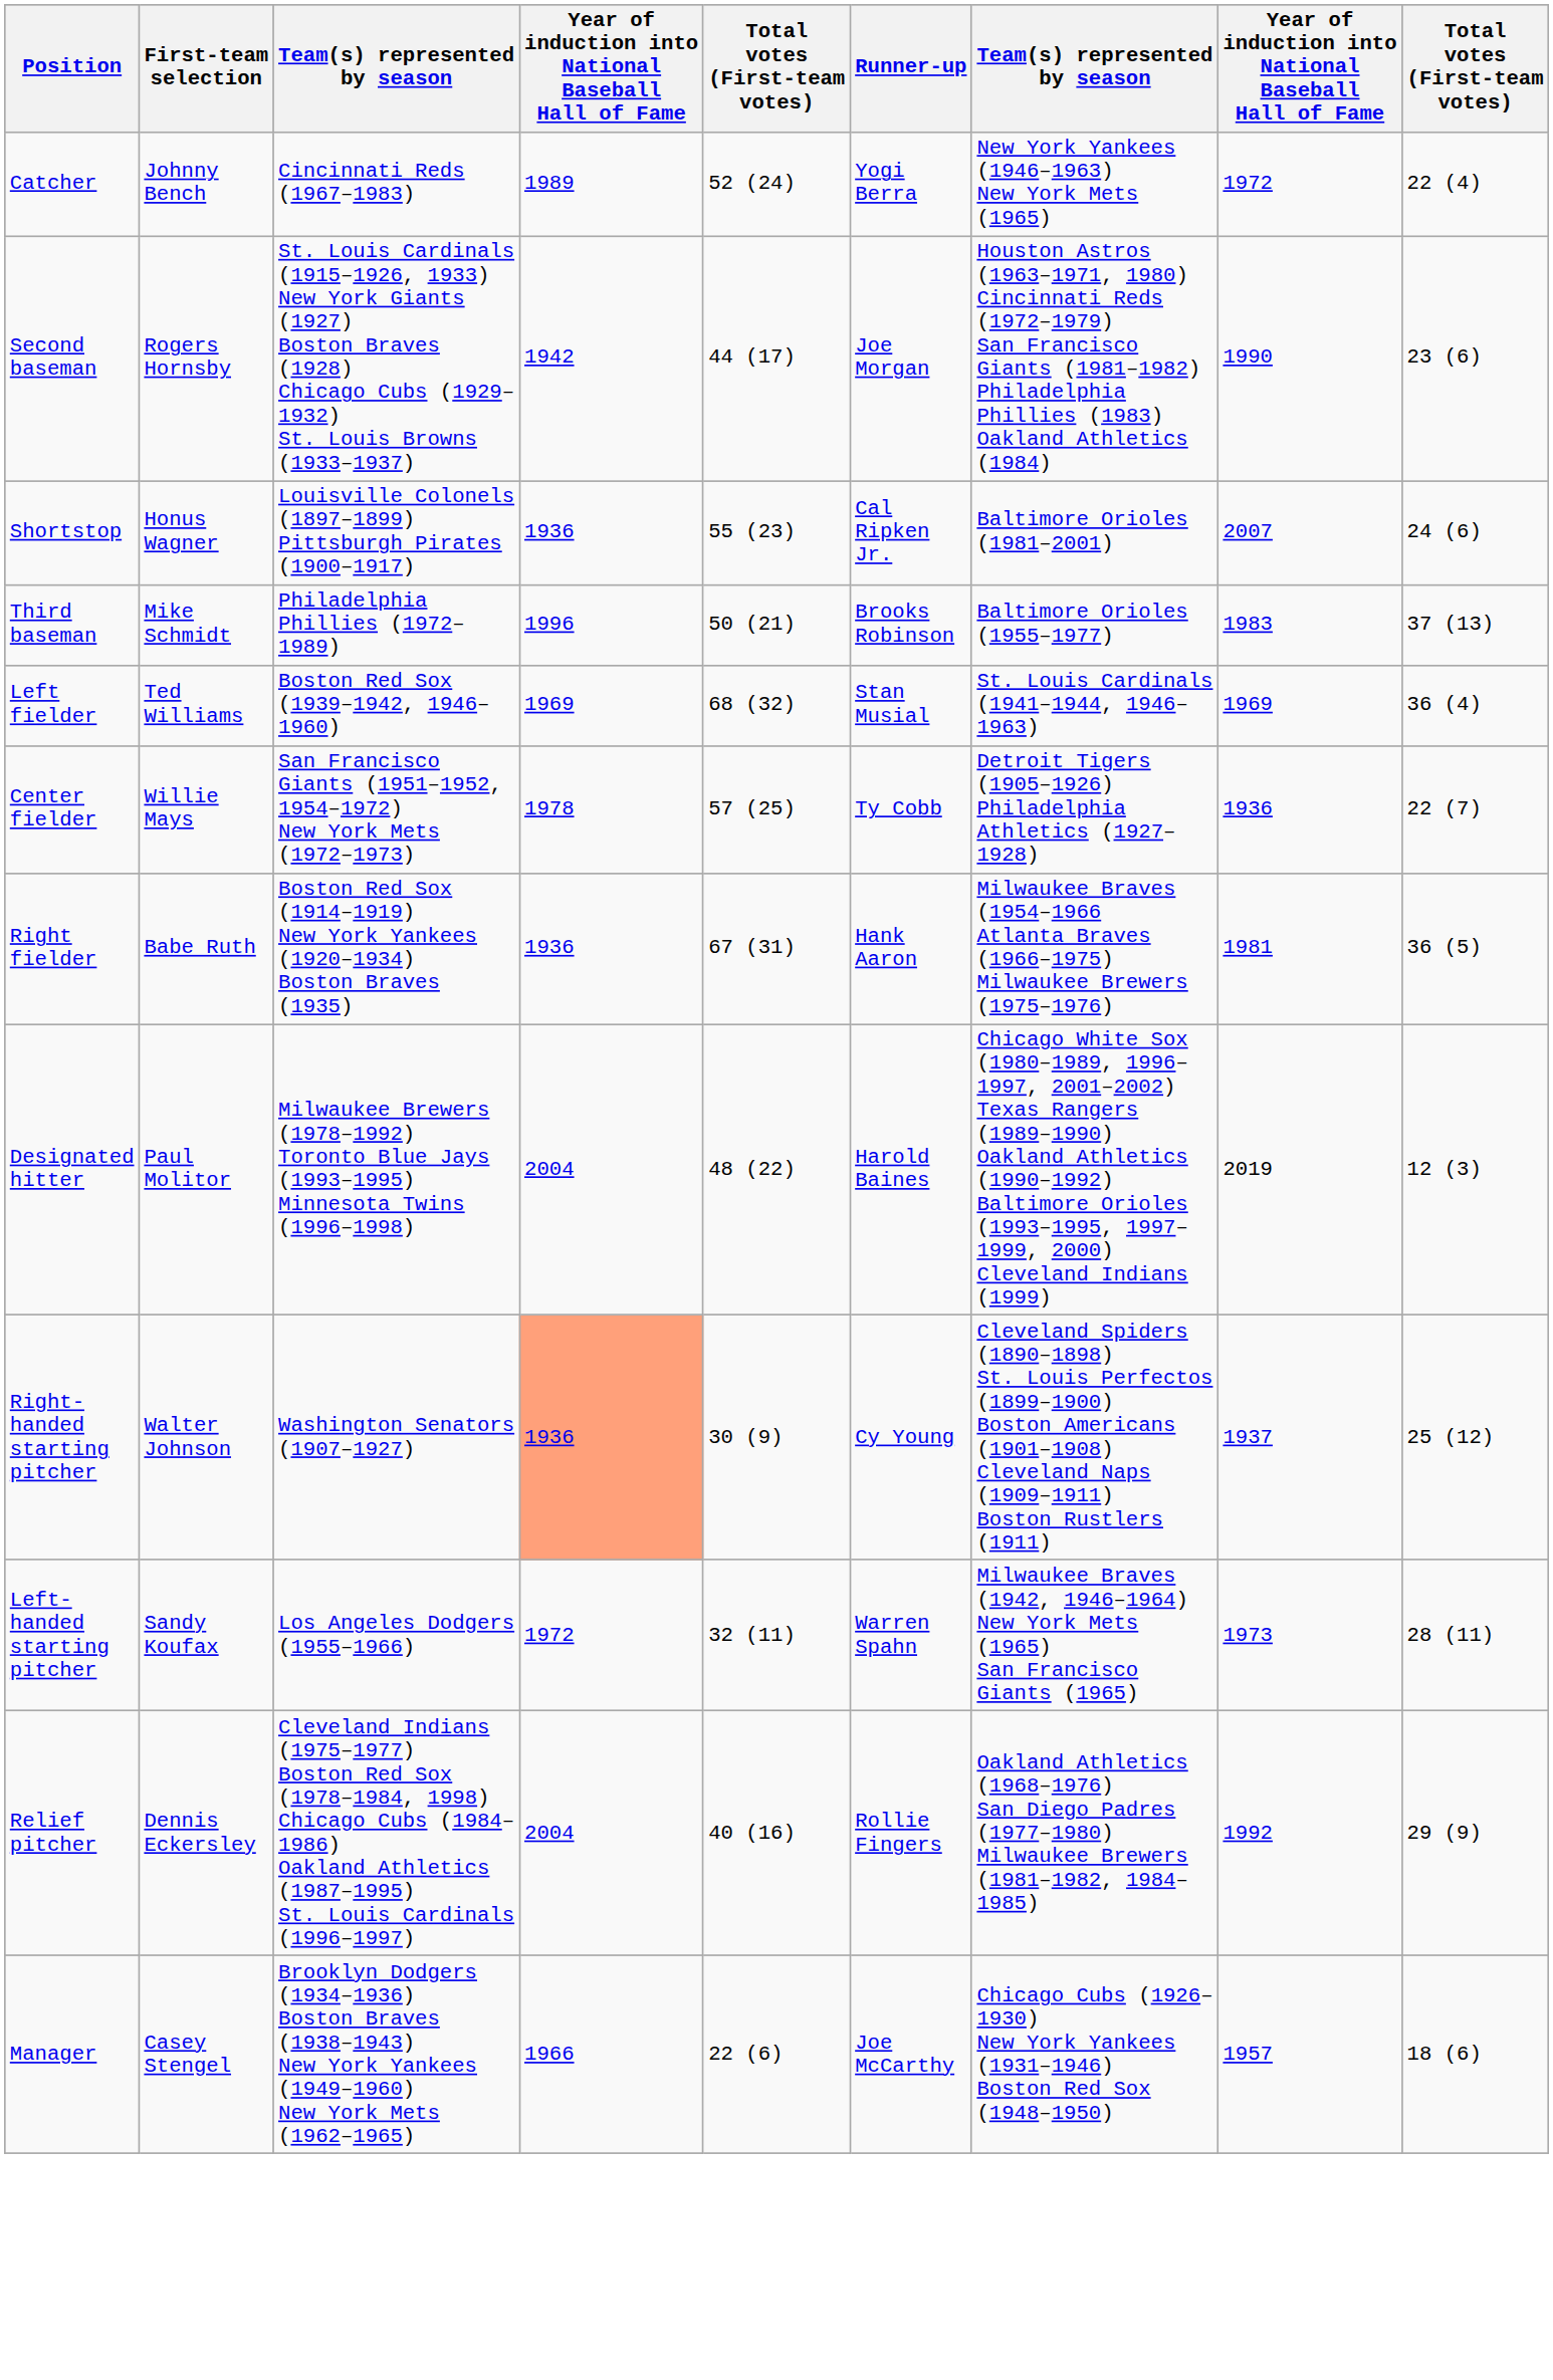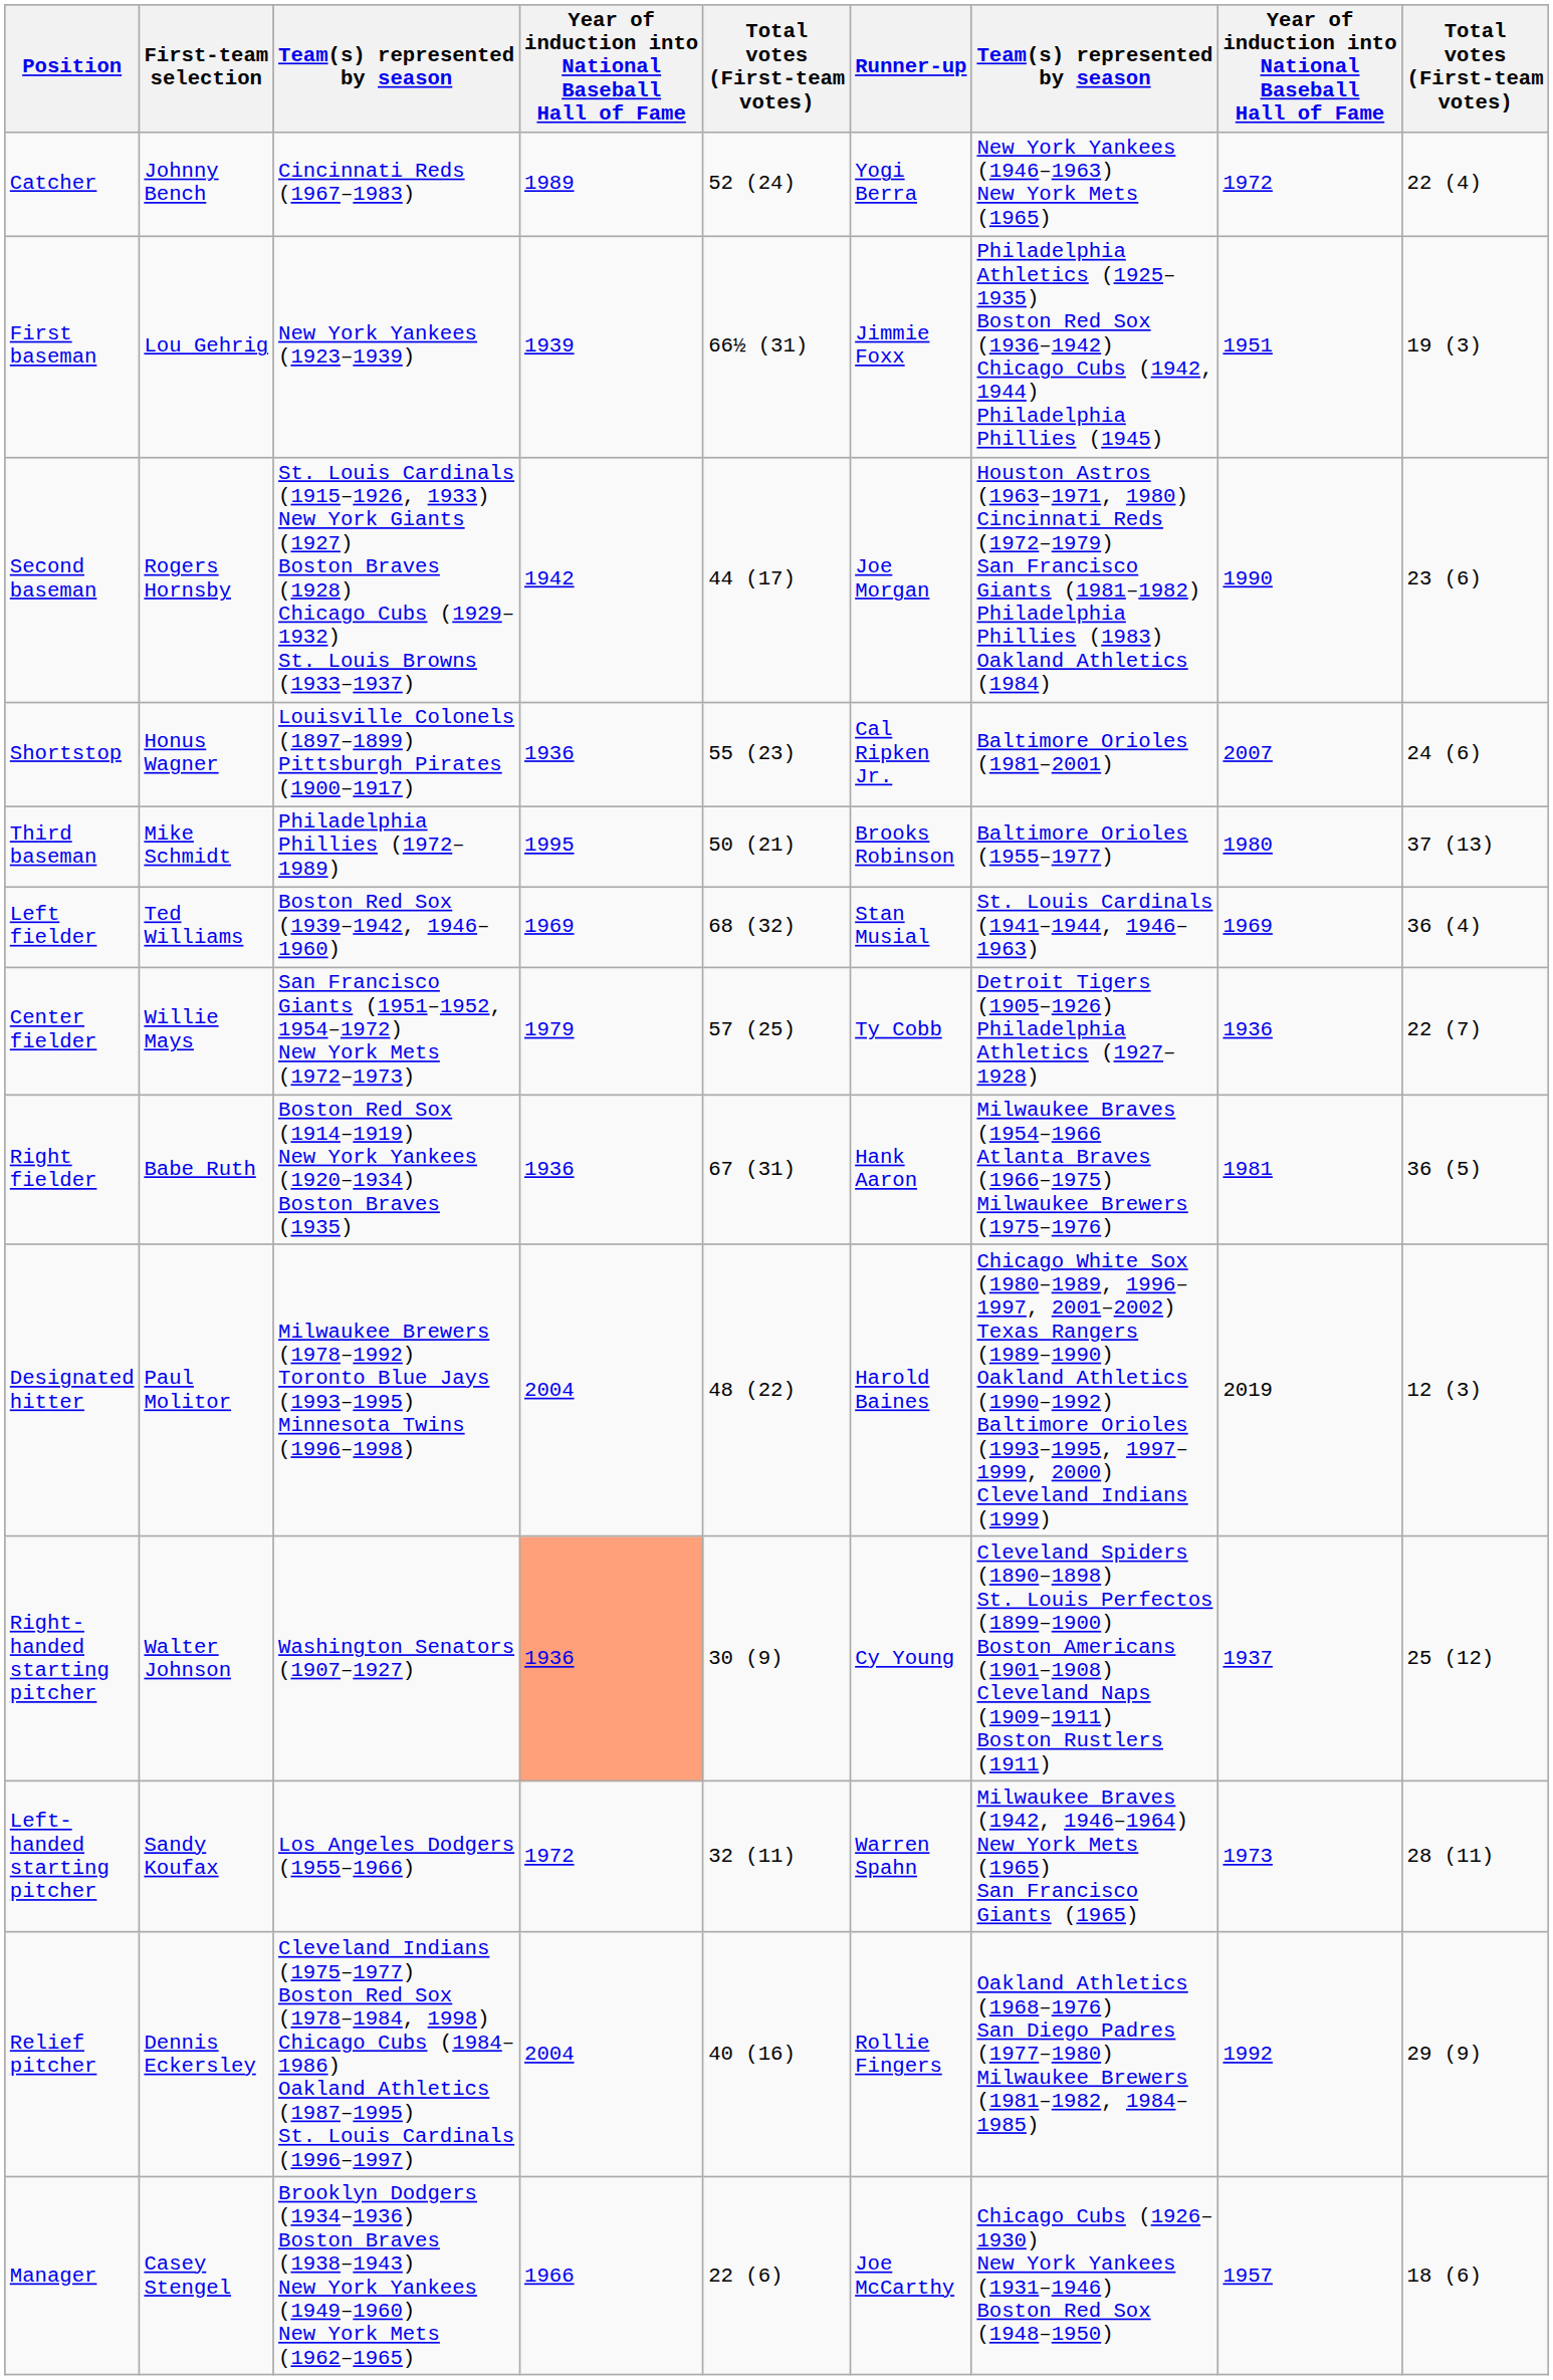+ row: First baseman | Lou Gehrig | New York Yankees (1923–1939) | 1939 | 66½ (31) | Jimmie Foxx | Philadelphia Athletics (1925–1935) Boston Red Sox (1936–1942) Chicago Cubs (1942, 1944) Philadelphia Phillies (1945) | 1951 | 19 (3)
Third baseman | column 4: 1996 -> 1995
Third baseman | column 8: 1983 -> 1980
Center fielder | column 4: 1978 -> 1979
